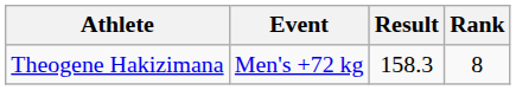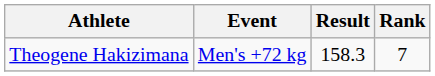Theogene Hakizimana | Rank: 8 -> 7
